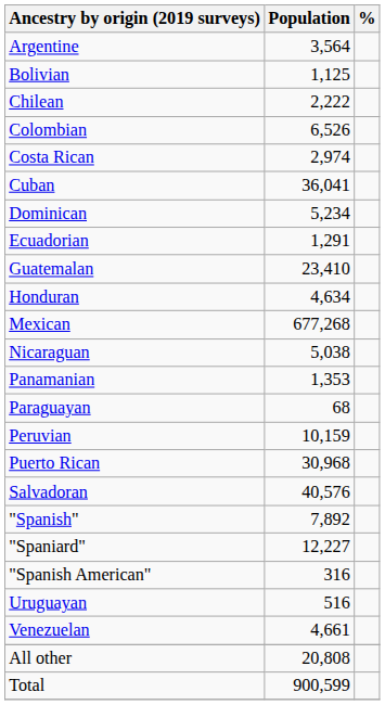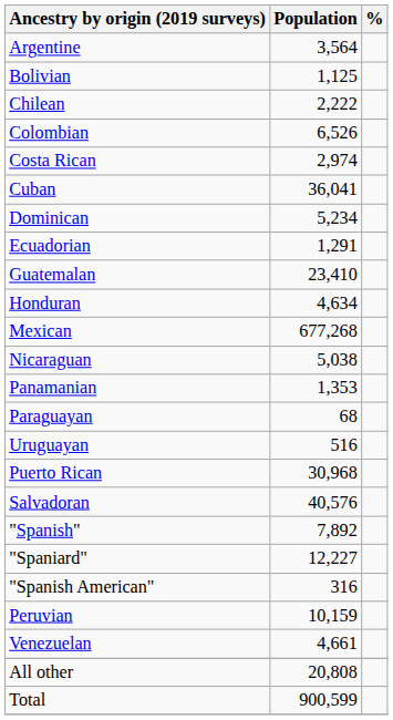rows swapped: Peruvian <-> Uruguayan
